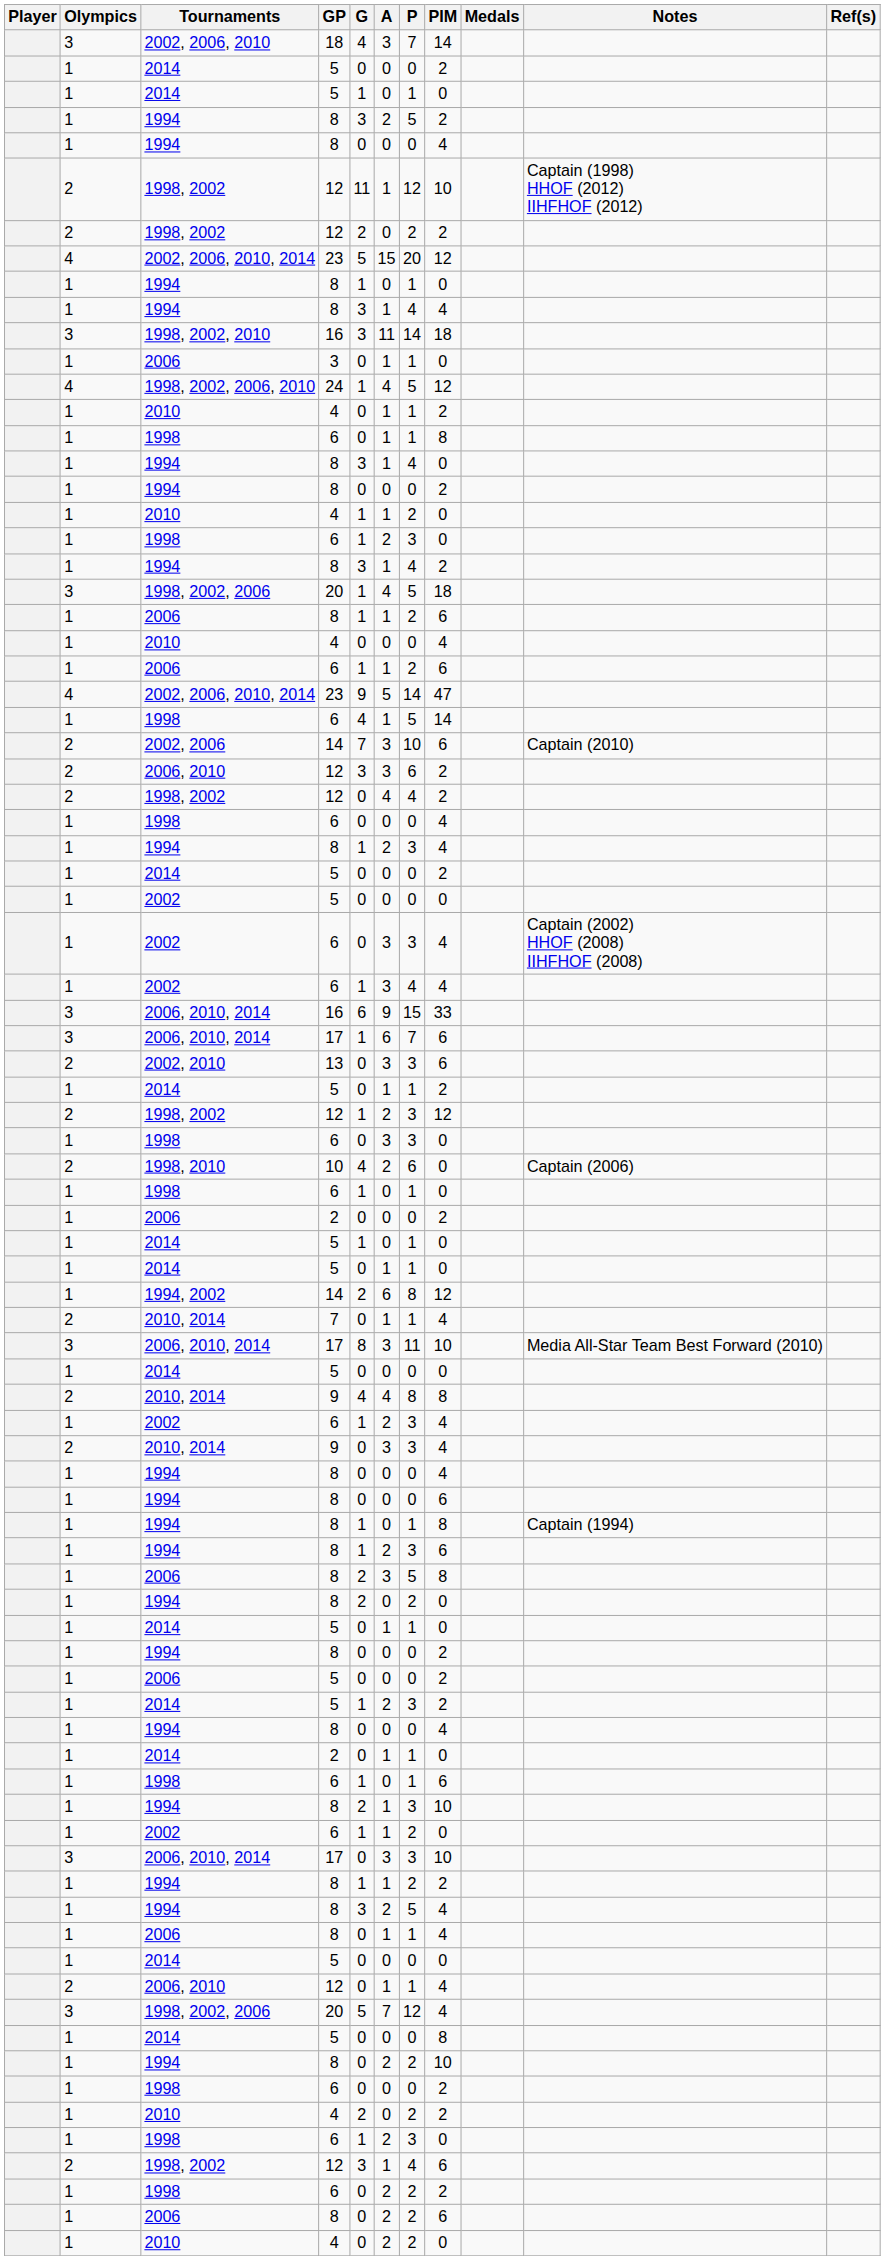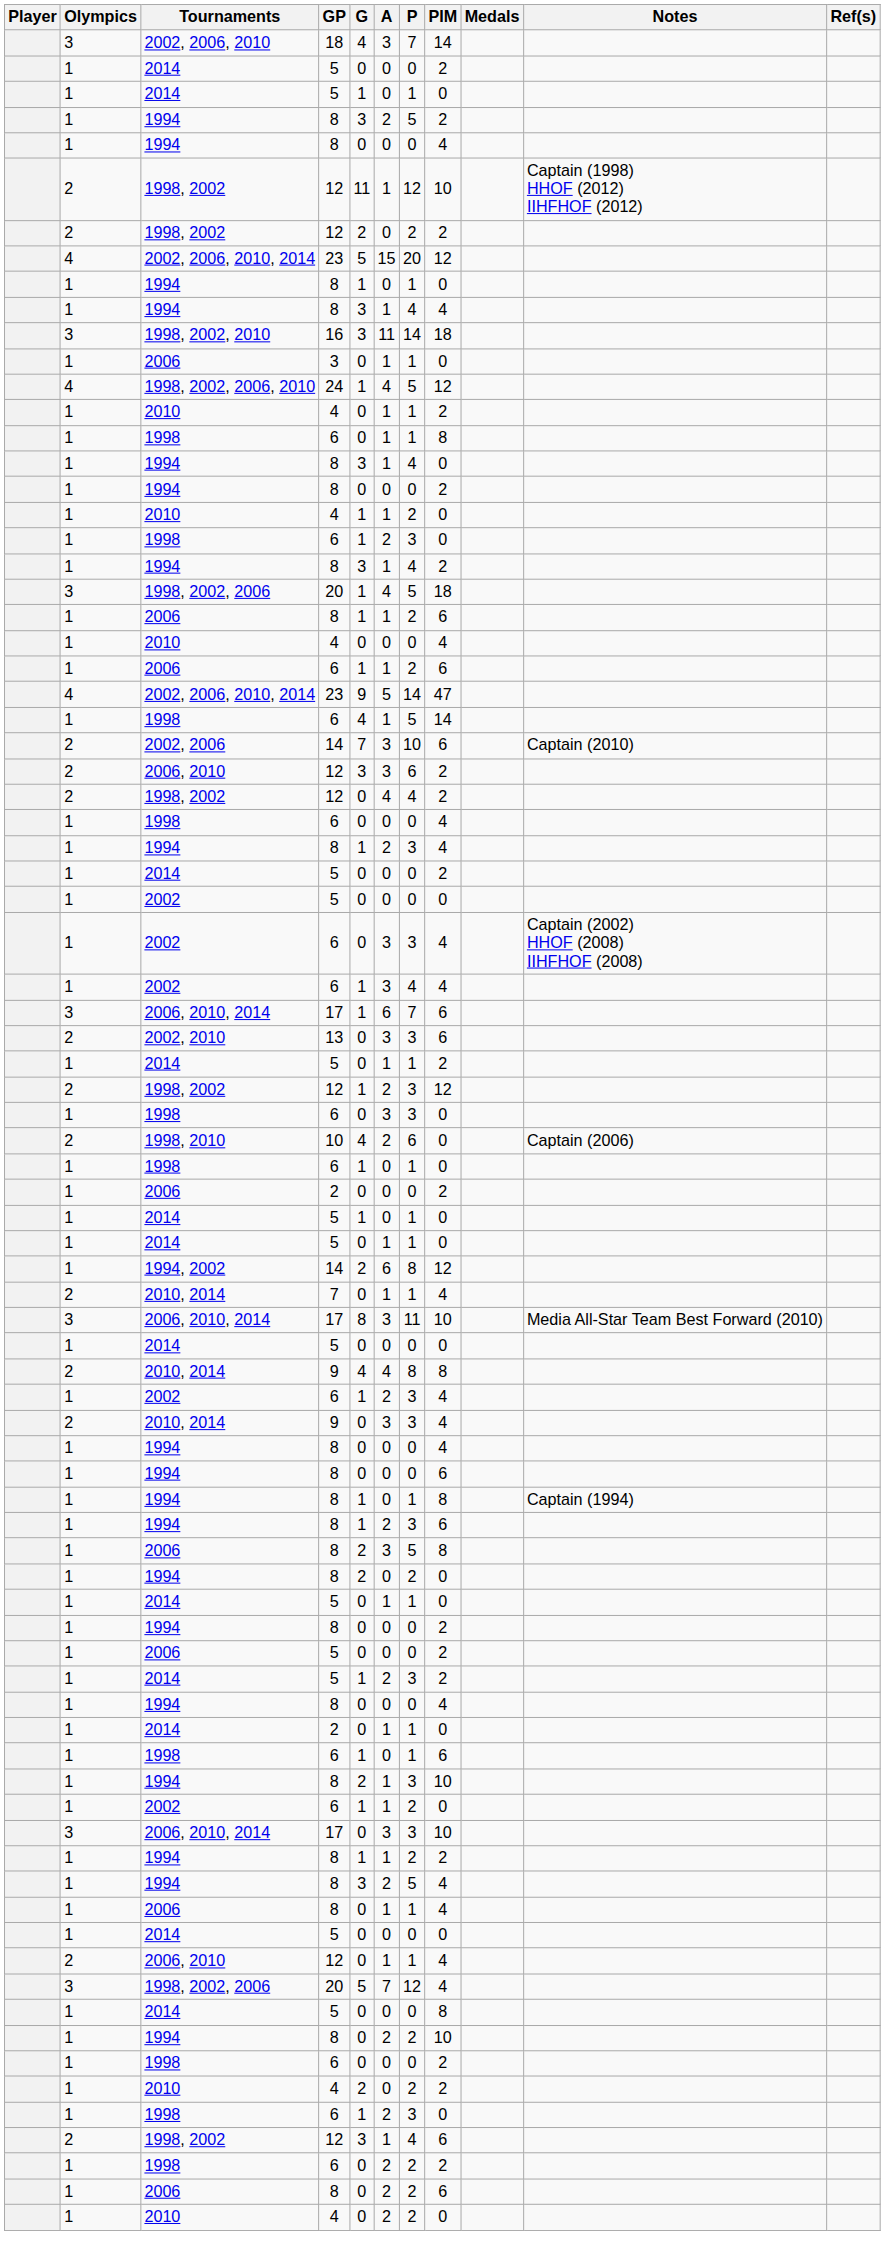- row: 3 | 2006, 2010, 2014 | 16 | 6 | 9 | 15 | 33
